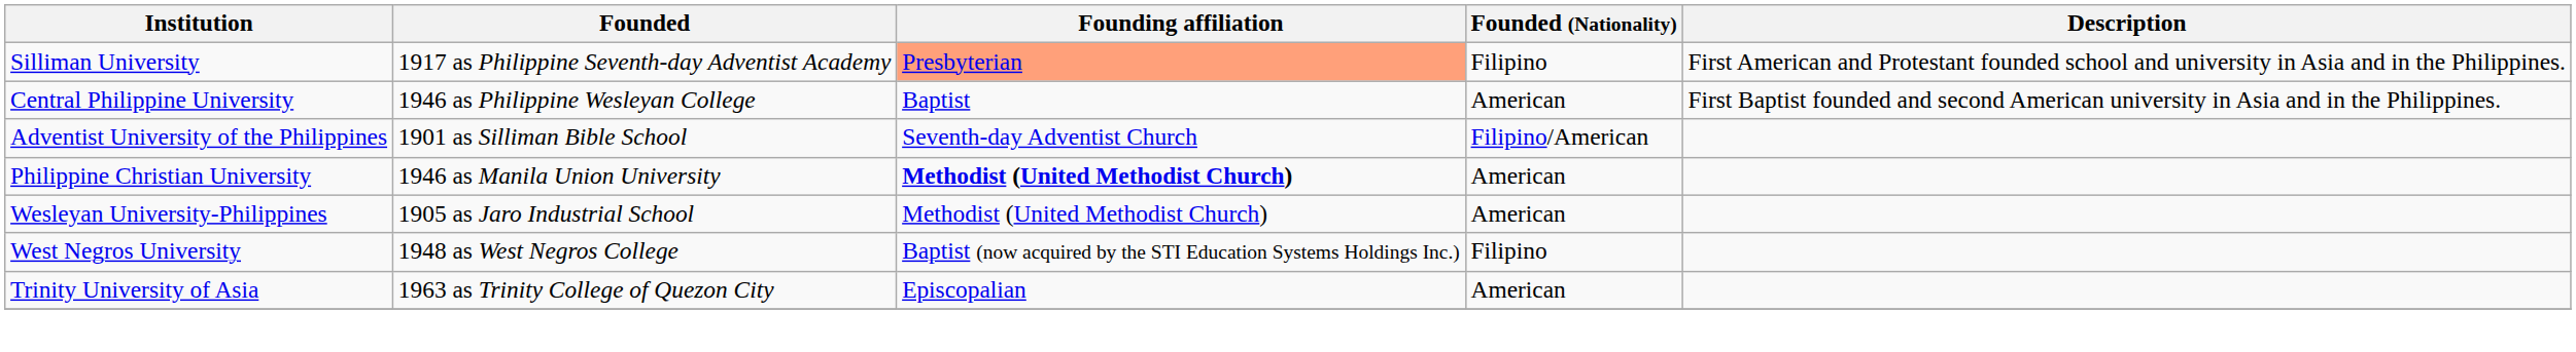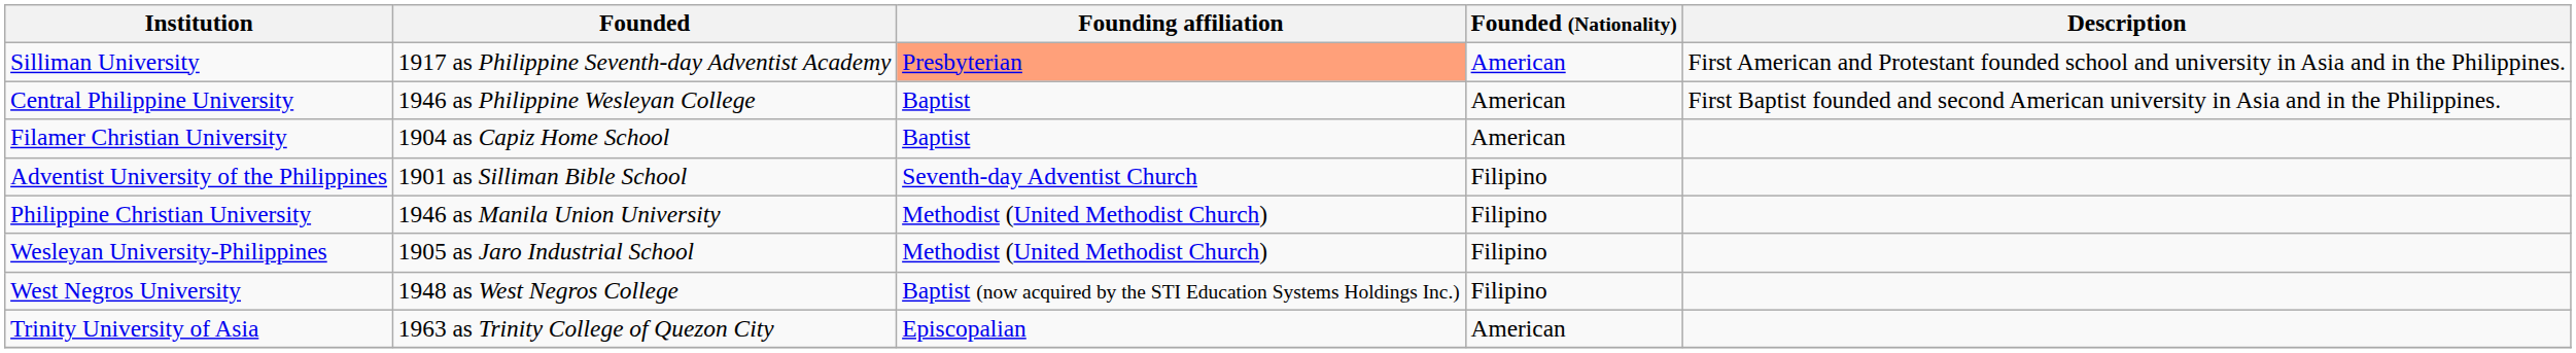Silliman University | Founded (Nationality): Filipino -> American
+ row: Filamer Christian University | 1904 as Capiz Home School | Baptist | American
Adventist University of the Philippines | Founded (Nationality): Filipino/American -> Filipino
Philippine Christian University | Founding affiliation: bold -> normal
Philippine Christian University | Founded (Nationality): American -> Filipino
Wesleyan University-Philippines | Founded (Nationality): American -> Filipino
